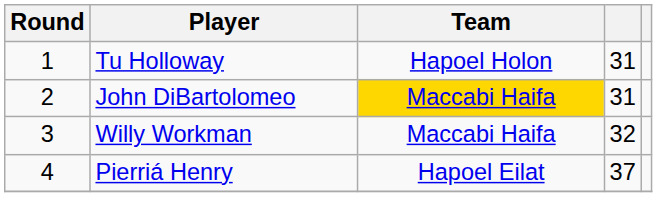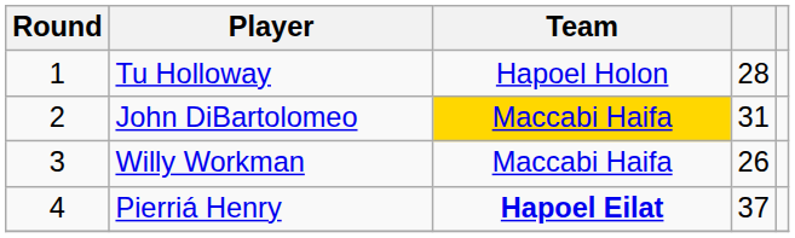Tu Holloway | column 4: 31 -> 28
Willy Workman | column 4: 32 -> 26
Pierriá Henry | Team: normal -> bold
